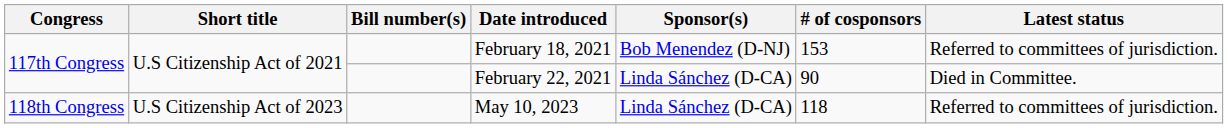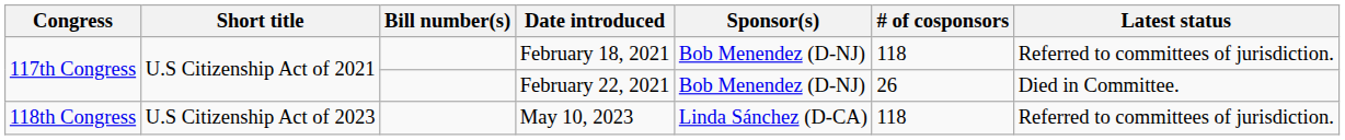February 18, 2021 | # of cosponsors: 153 -> 118
February 22, 2021 | Sponsor(s): Linda Sánchez (D-CA) -> Bob Menendez (D-NJ)
February 22, 2021 | # of cosponsors: 90 -> 26
